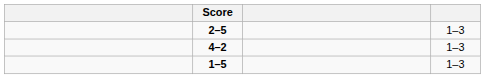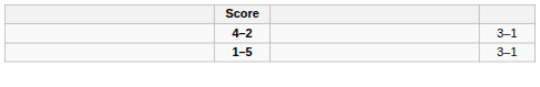- row: 2–5 | 1–3
4–2 | column 4: 1–3 -> 3–1
1–5 | column 4: 1–3 -> 3–1
